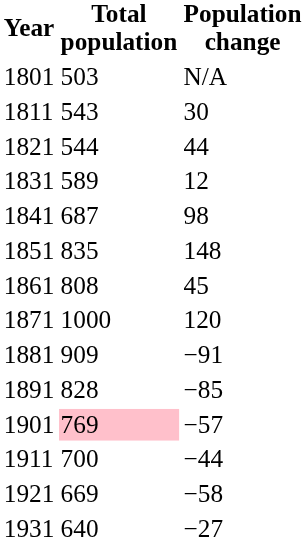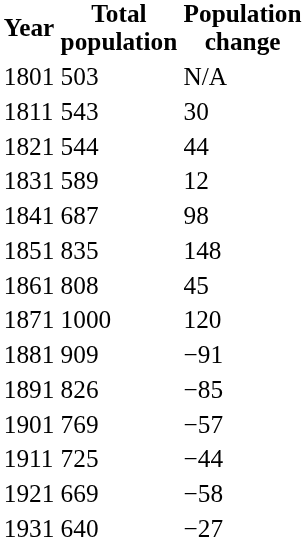1891 | Total population: 828 -> 826
1901 | Total population: pink background -> no background
1911 | Total population: 700 -> 725
